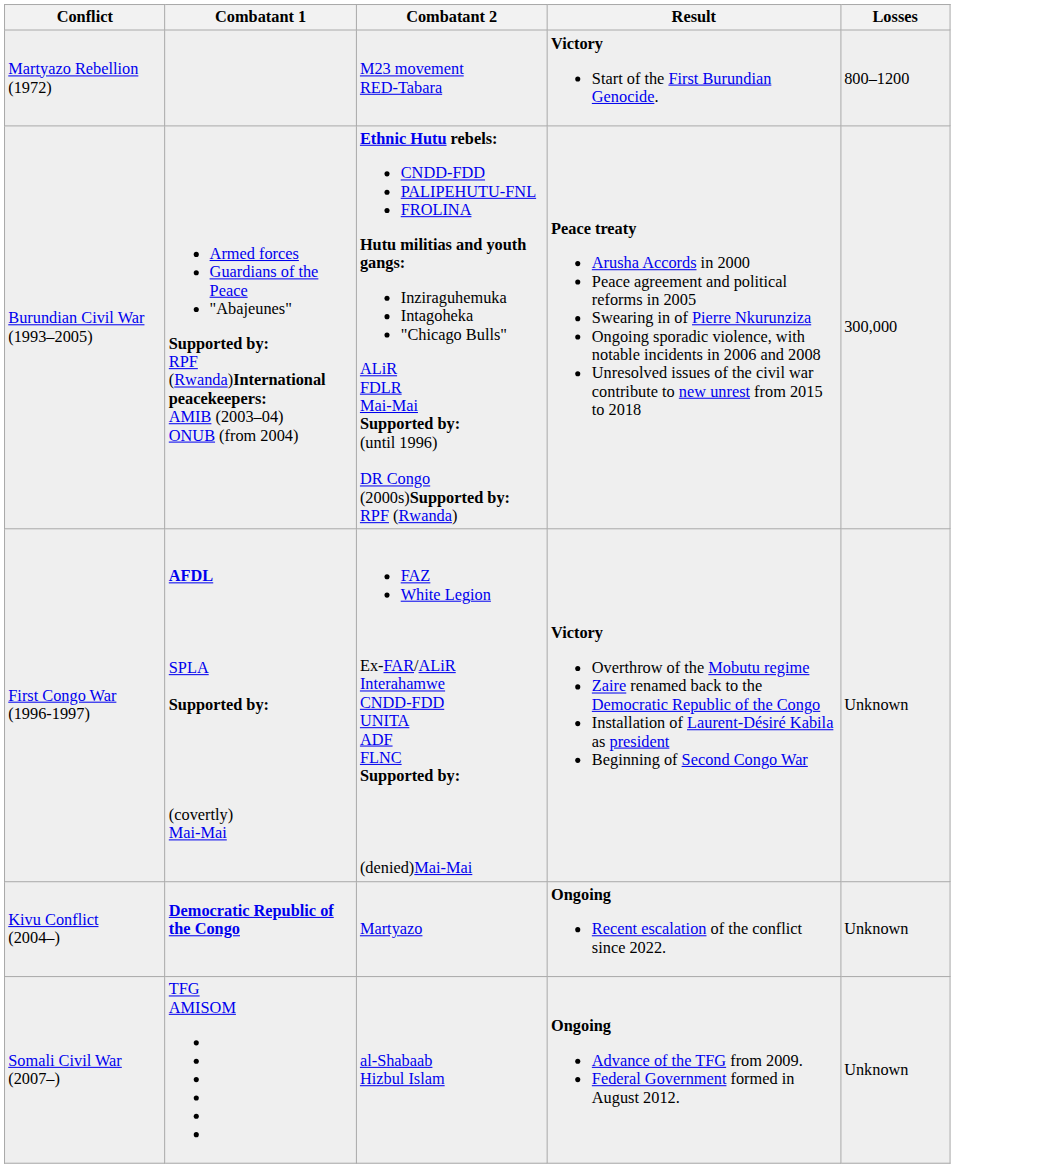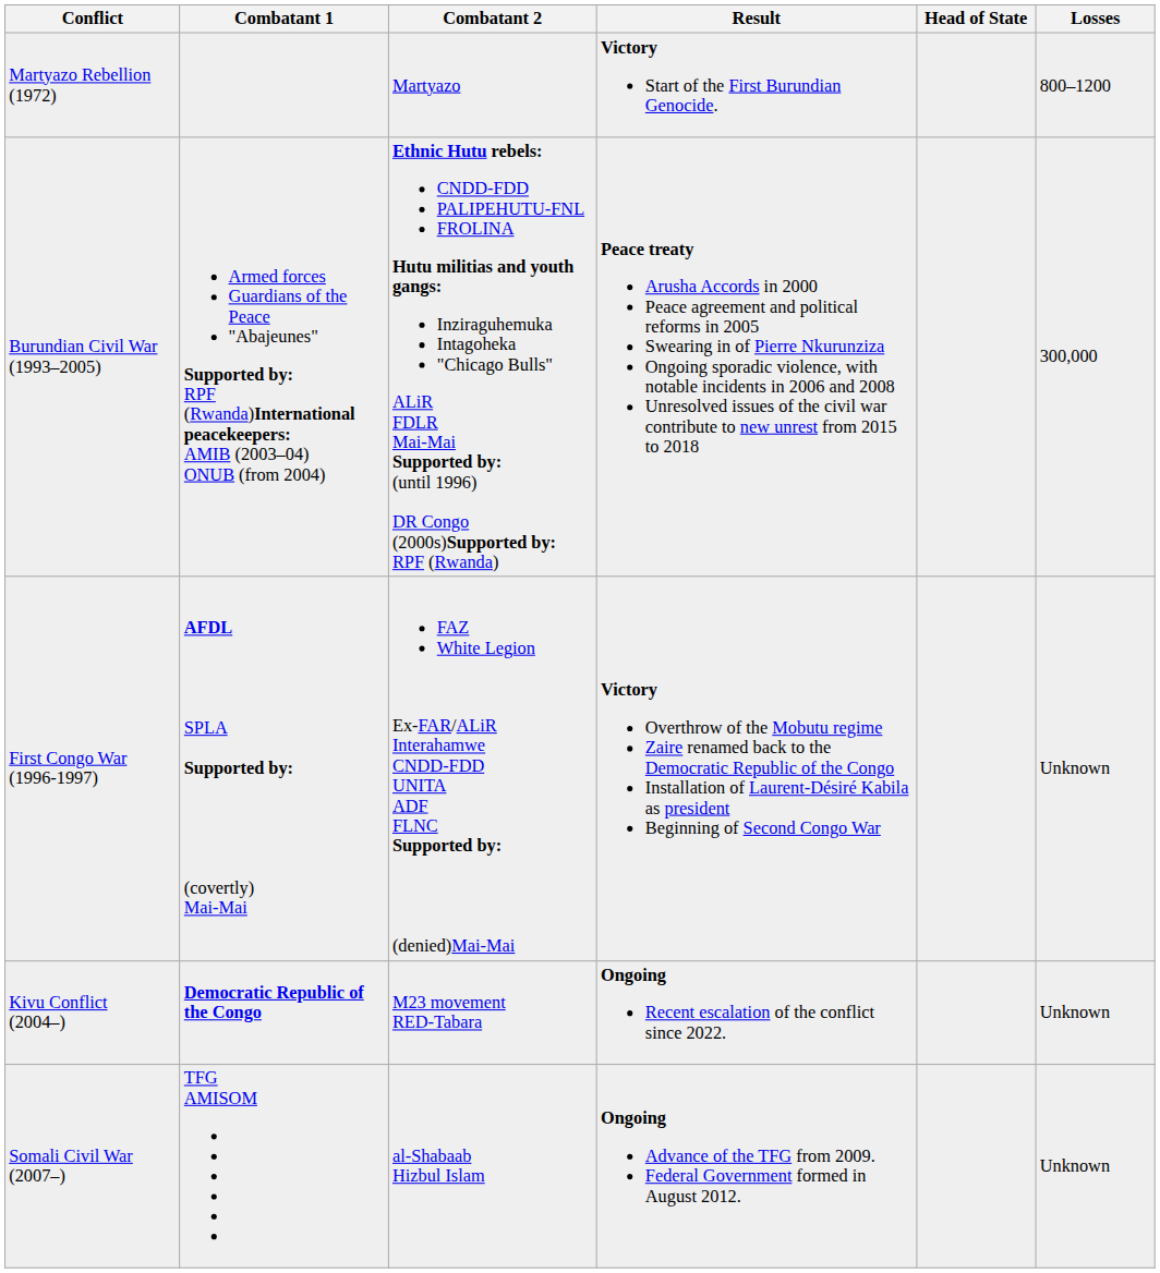+ column: Head of State
Martyazo Rebellion (1972) | Combatant 2: M23 movement RED-Tabara -> Martyazo
Kivu Conflict (2004–) | Combatant 2: Martyazo -> M23 movement RED-Tabara
